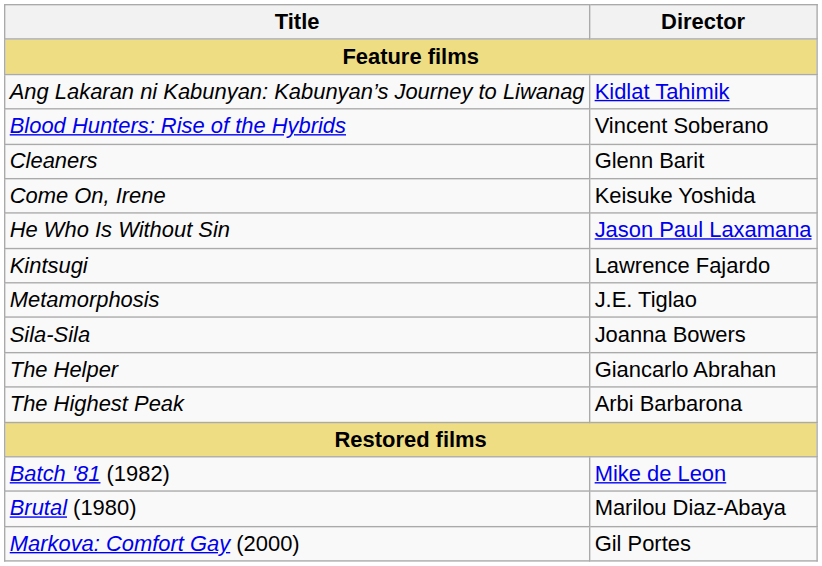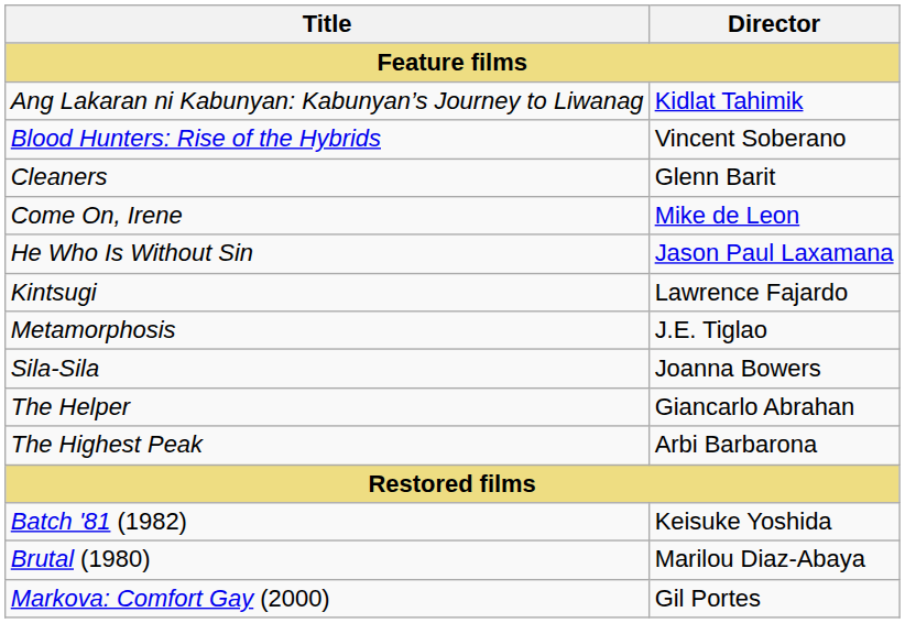Come On, Irene | Director: Keisuke Yoshida -> Mike de Leon
Batch '81 (1982) | Director: Mike de Leon -> Keisuke Yoshida
